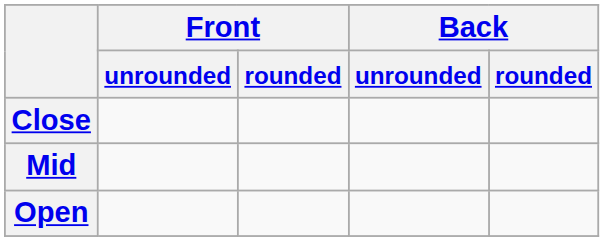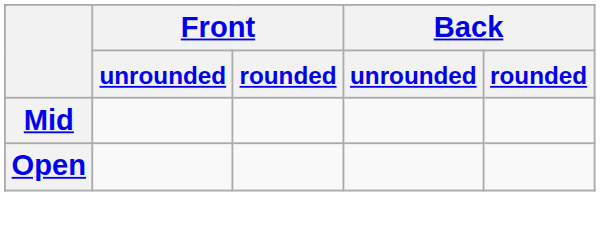- row: Close
